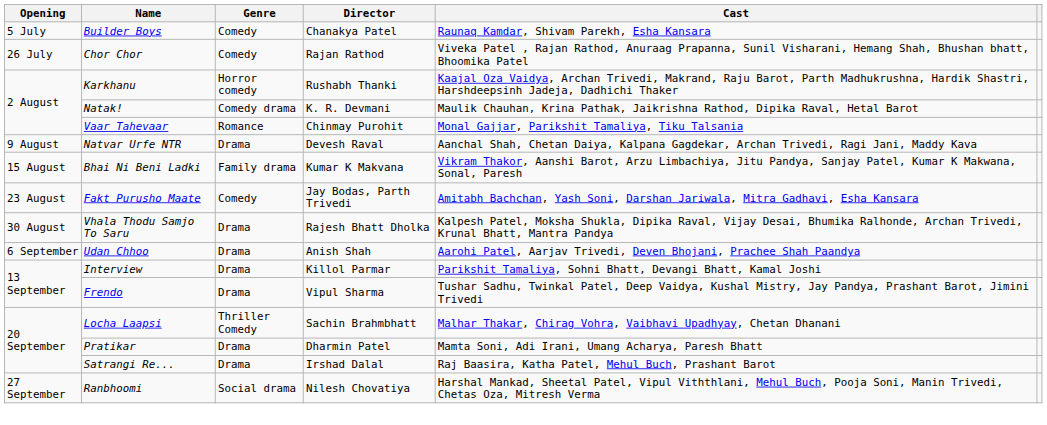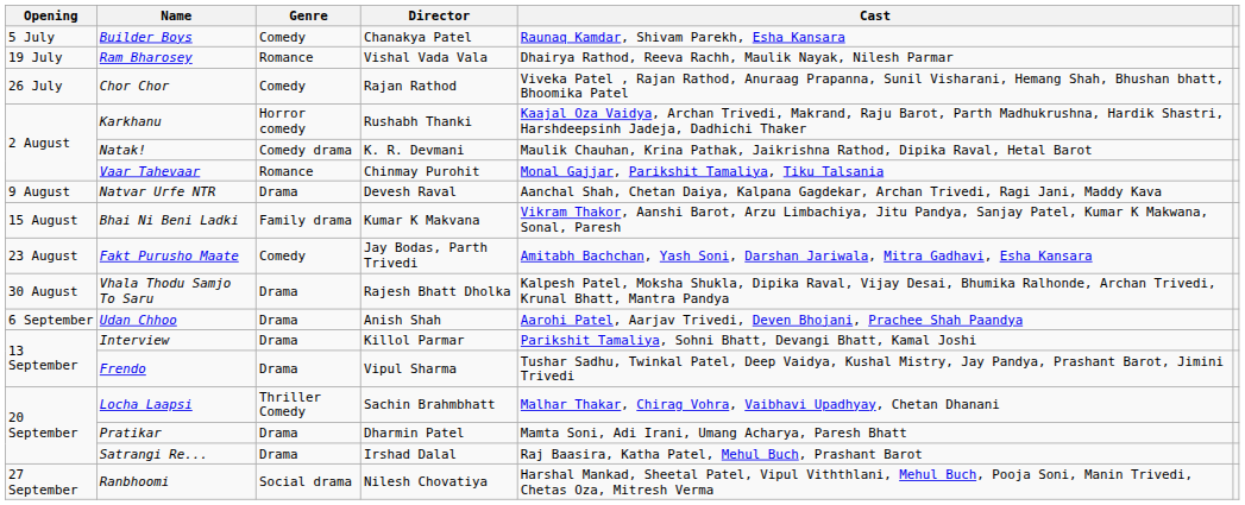+ row: 19 July | Ram Bharosey | Romance | Vishal Vada Vala | Dhairya Rathod, Reeva Rachh, Maulik Nayak, Nilesh Parmar
